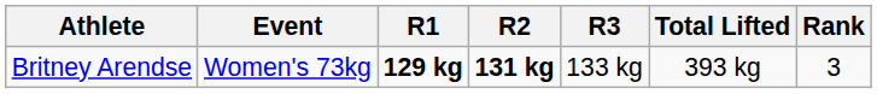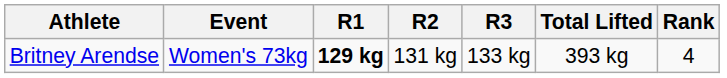Britney Arendse | R2: bold -> normal
Britney Arendse | Rank: 3 -> 4
